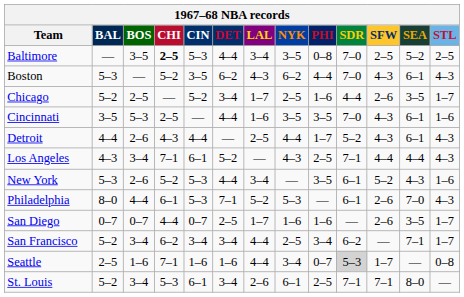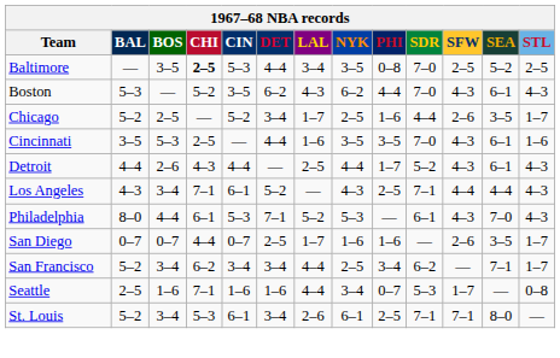- row: New York | 5–3 | 2–6 | 5–2 | 5–3 | 4–4 | 3–4 | — | 3–5 | 6–1 | 5–2 | 4–3 | 1–6
Philadelphia | SFW: 2–6 -> 4–3
Seattle | SDR: lightgrey background -> no background
